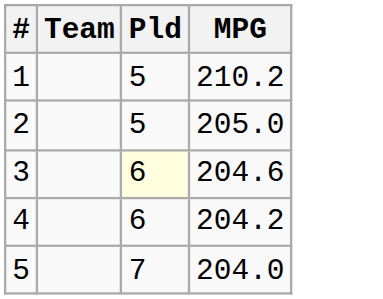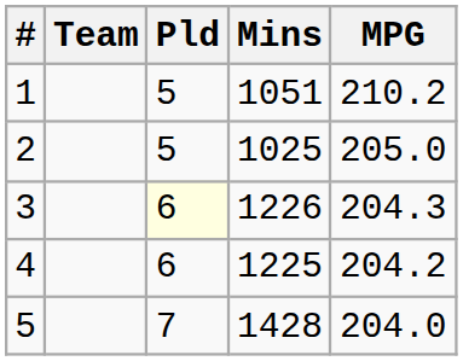+ column: Mins | 1051 | 1025 | 1226 | 1225 | 1428
3 | MPG: 204.6 -> 204.3
